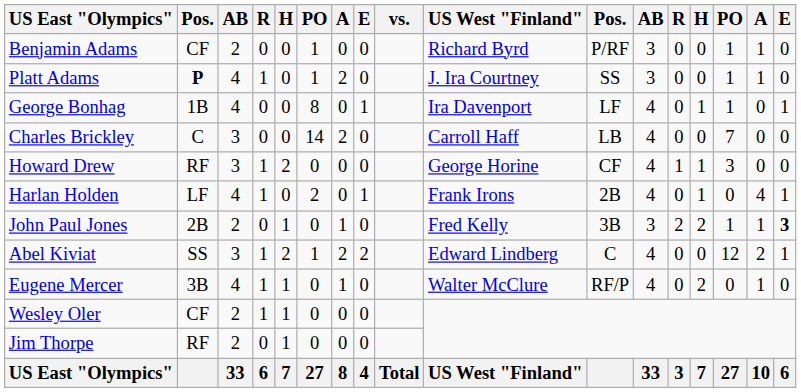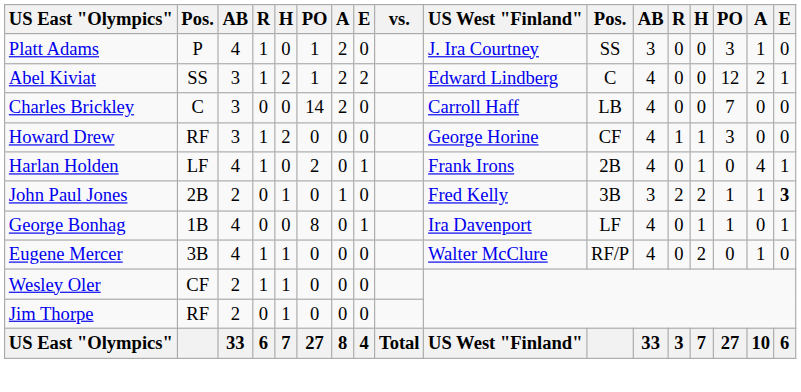- row: Benjamin Adams | CF | 2 | 0 | 0 | 1 | 0 | 0 | Richard Byrd | P/RF | 3 | 0 | 0 | 1 | 1 | 0
Platt Adams | column 2: bold -> normal
Platt Adams | column 15: 1 -> 3
rows swapped: George Bonhag <-> Abel Kiviat
Eugene Mercer | column 7: 1 -> 0
